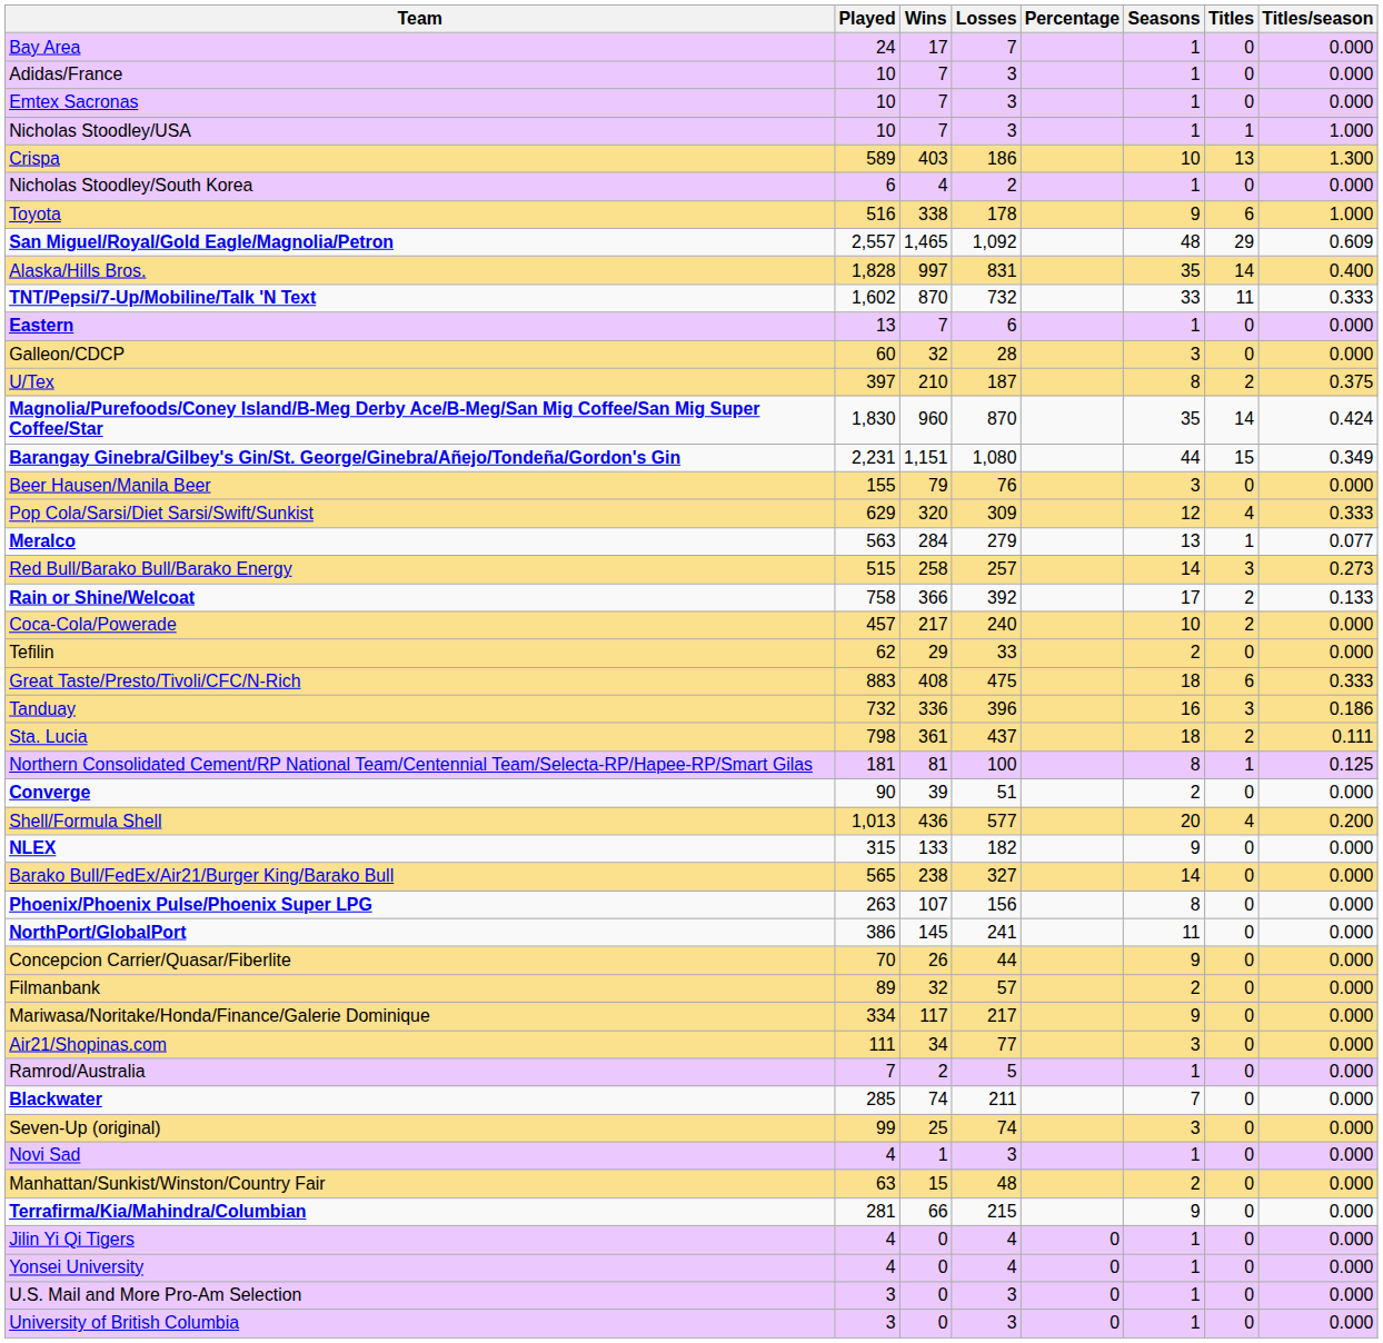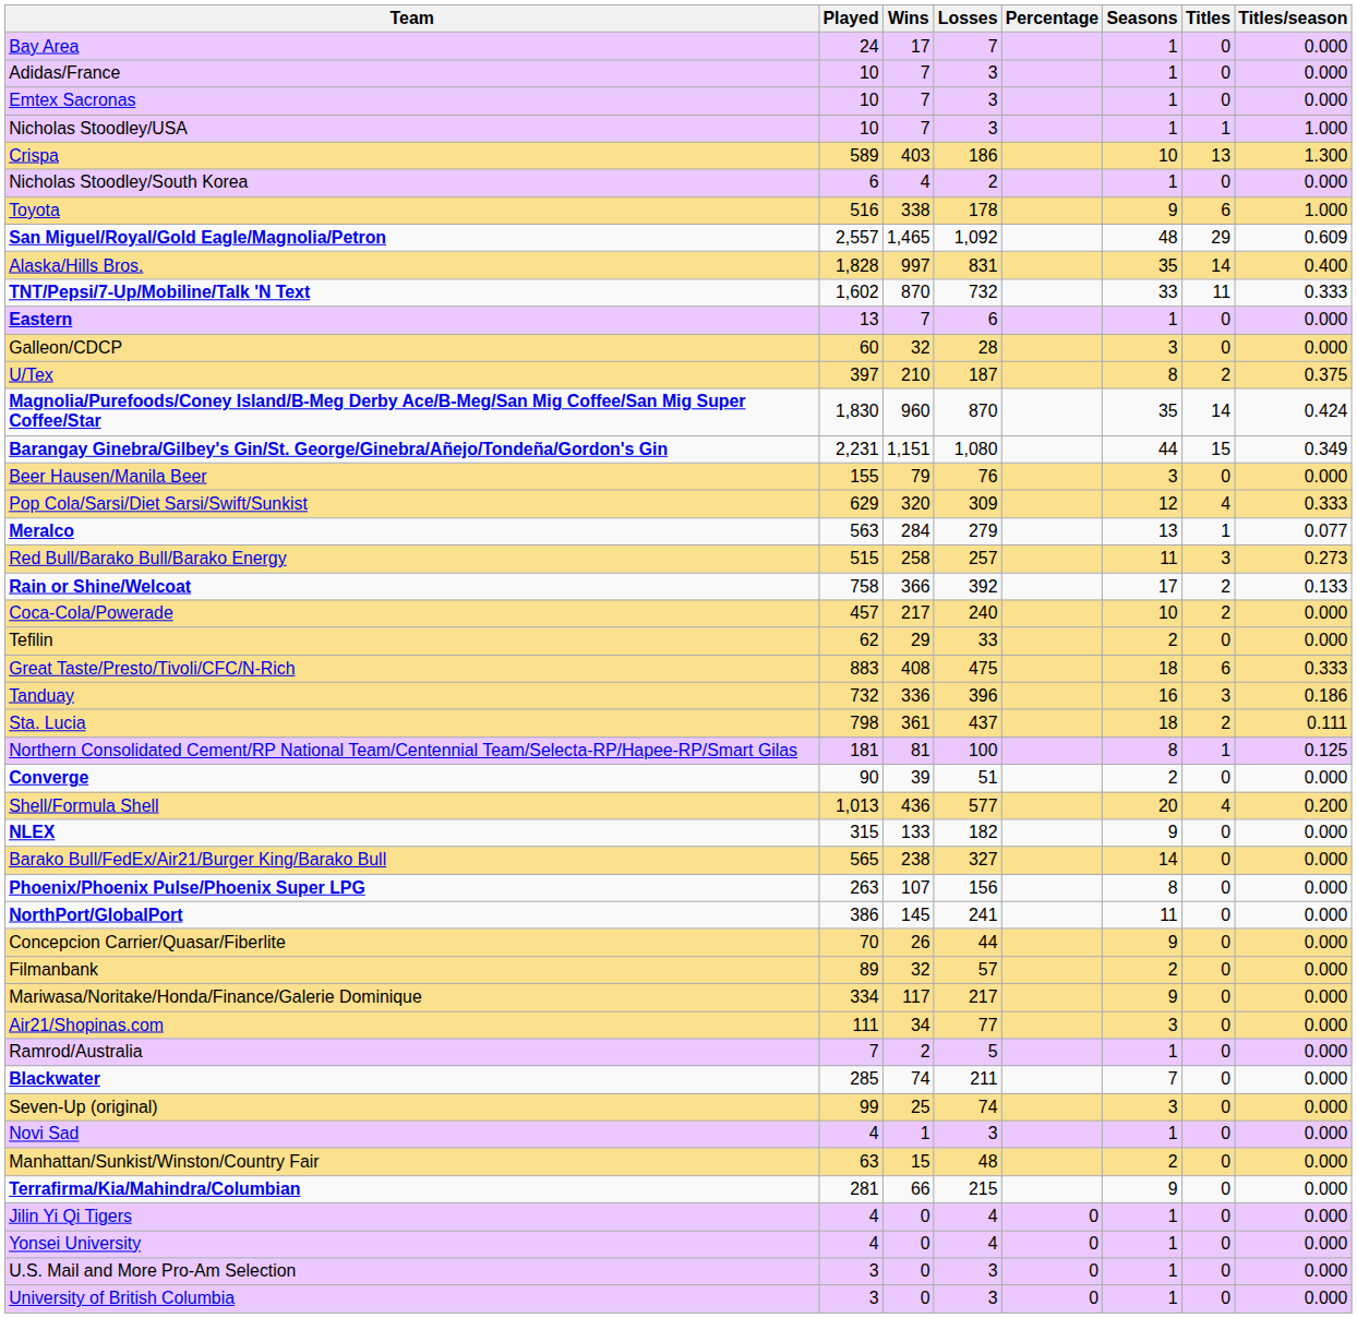Red Bull/Barako Bull/Barako Energy | Seasons: 14 -> 11
